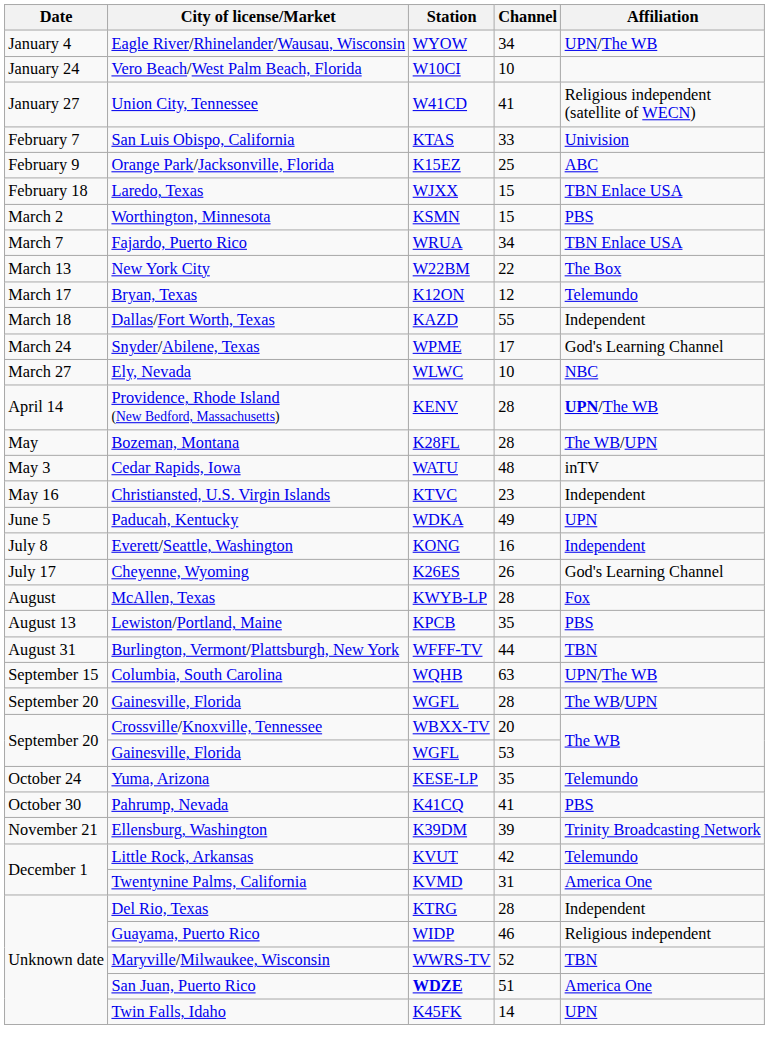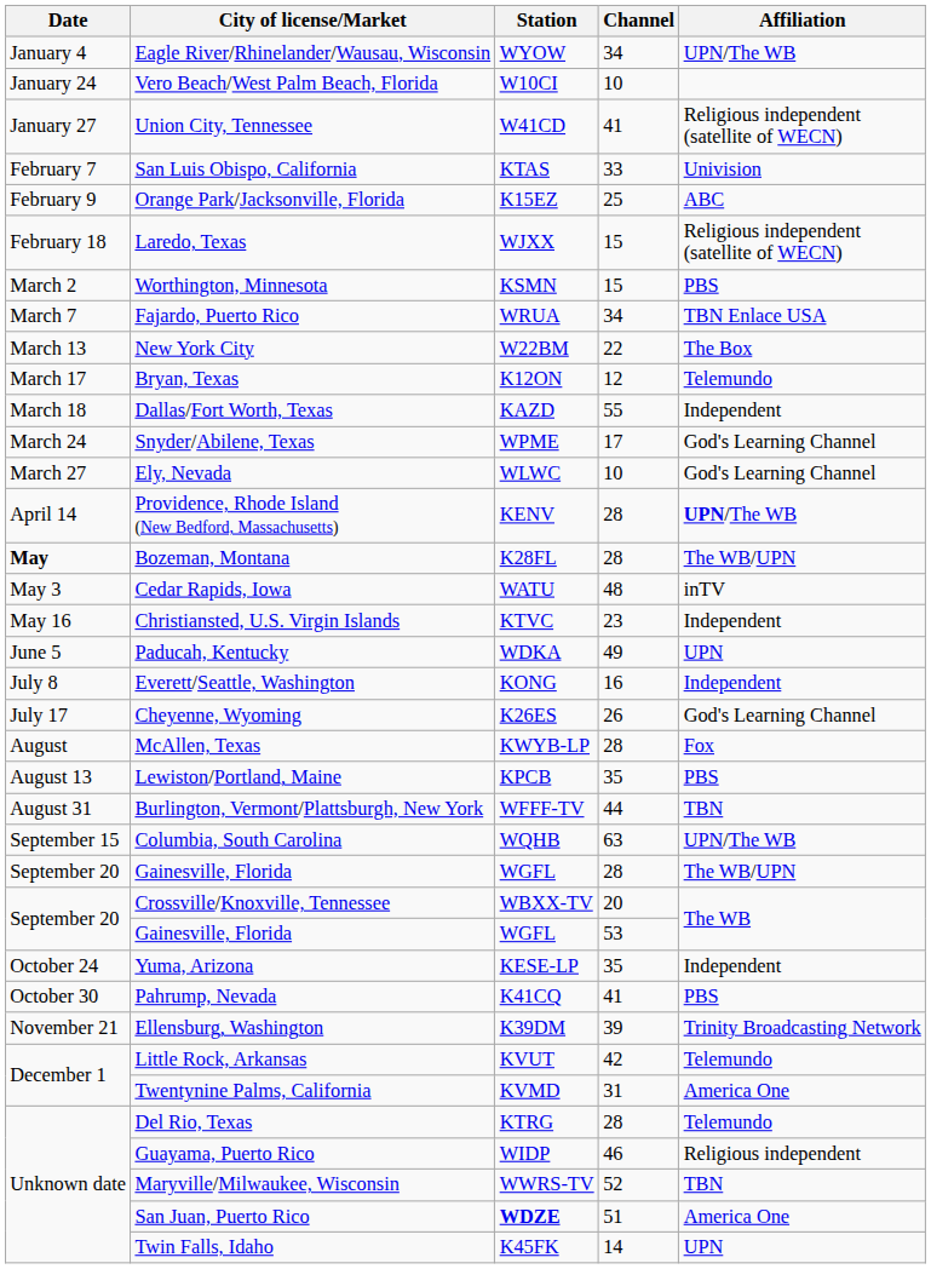Laredo, Texas | Affiliation: TBN Enlace USA -> Religious independent (satellite of WECN)
Ely, Nevada | Affiliation: NBC -> God's Learning Channel
Bozeman, Montana | Date: normal -> bold
Yuma, Arizona | Affiliation: Telemundo -> Independent
Del Rio, Texas | Affiliation: Independent -> Telemundo
